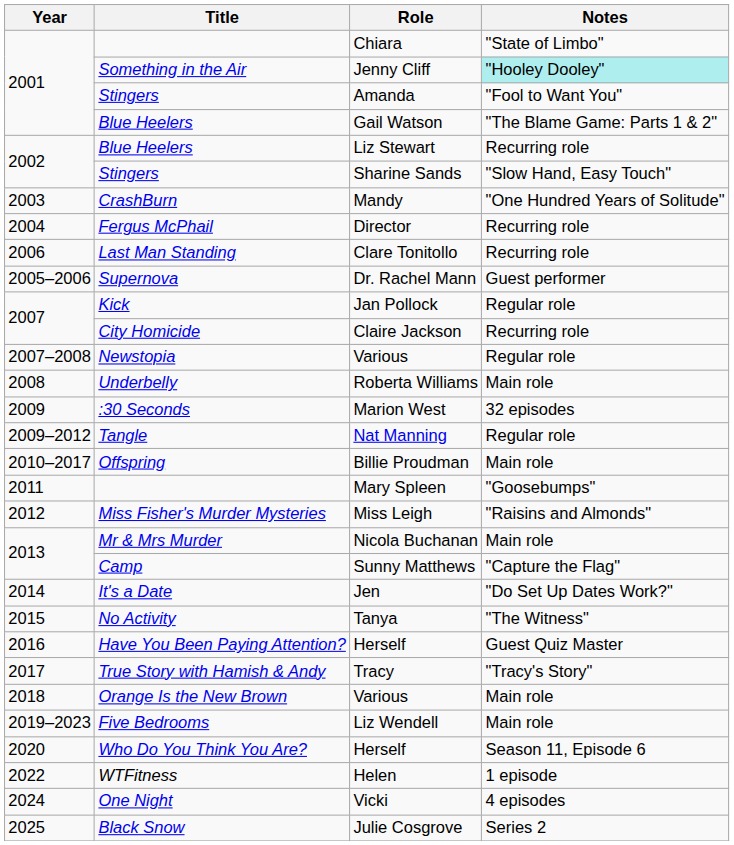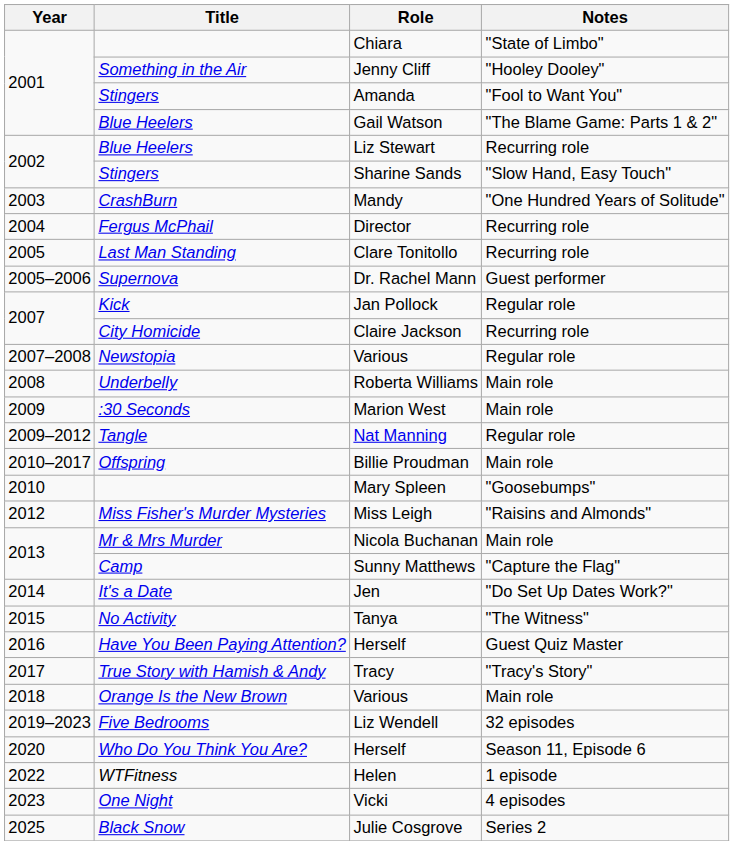Jenny Cliff | Notes: paleturquoise background -> no background
Clare Tonitollo | Year: 2006 -> 2005
Marion West | Notes: 32 episodes -> Main role
Mary Spleen | Year: 2011 -> 2010
Liz Wendell | Notes: Main role -> 32 episodes
Vicki | Year: 2024 -> 2023
